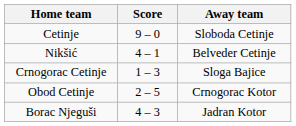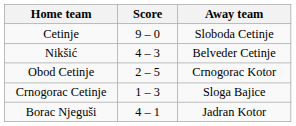Nikšić | Score: 4 – 1 -> 4 – 3
rows swapped: Crnogorac Cetinje <-> Obod Cetinje
Borac Njeguši | Score: 4 – 3 -> 4 – 1
